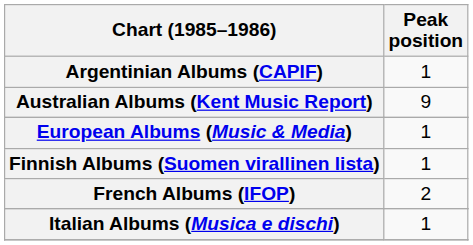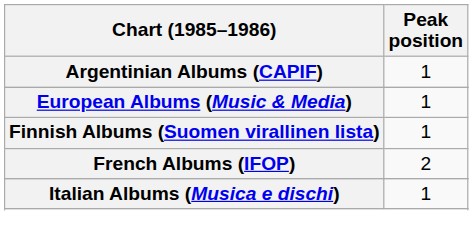- row: Australian Albums (Kent Music Report) | 9
